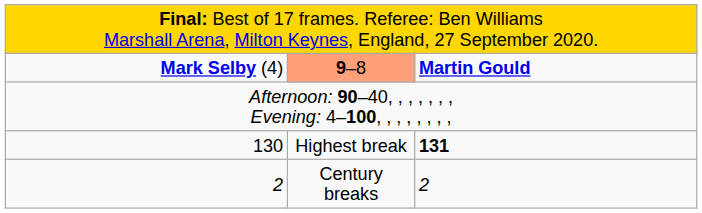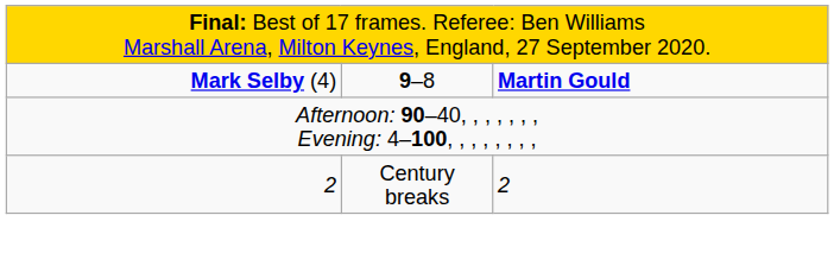Mark Selby (4) | column 2: lightsalmon background -> no background
- row: 130 | Highest break | 131
